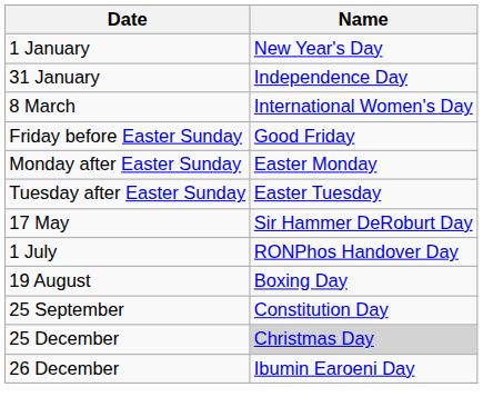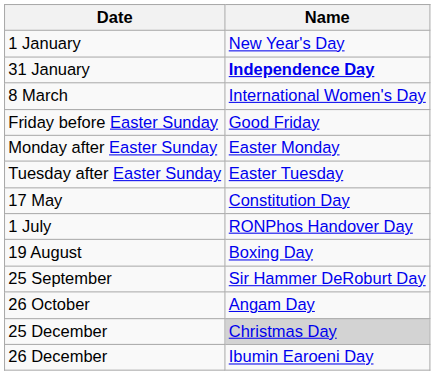31 January | Name: normal -> bold
17 May | Name: Sir Hammer DeRoburt Day -> Constitution Day
25 September | Name: Constitution Day -> Sir Hammer DeRoburt Day
+ row: 26 October | Angam Day
